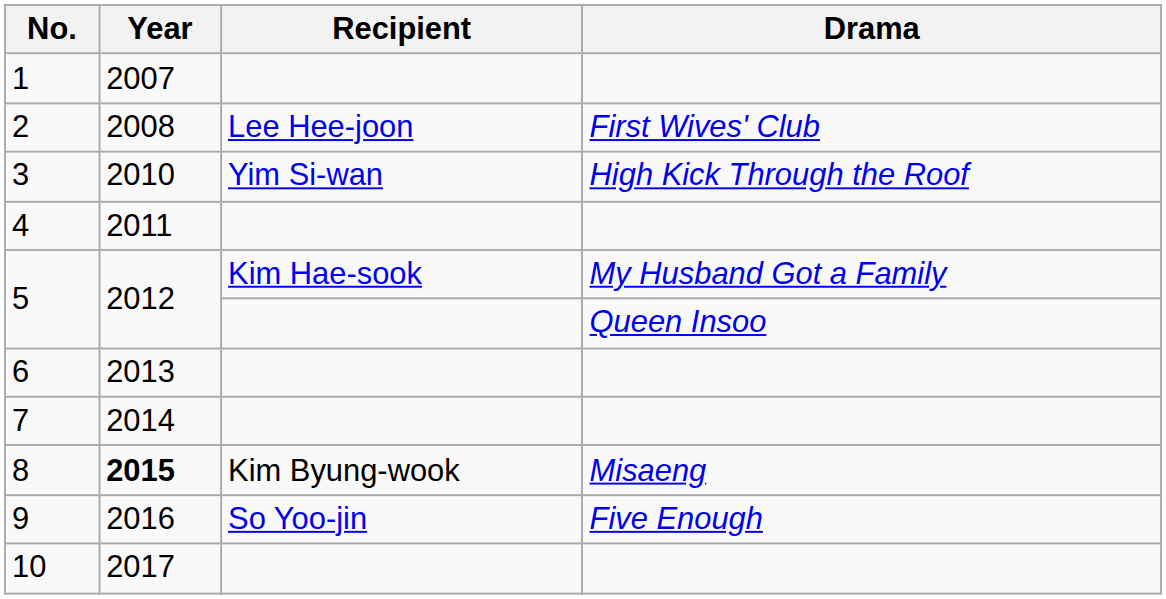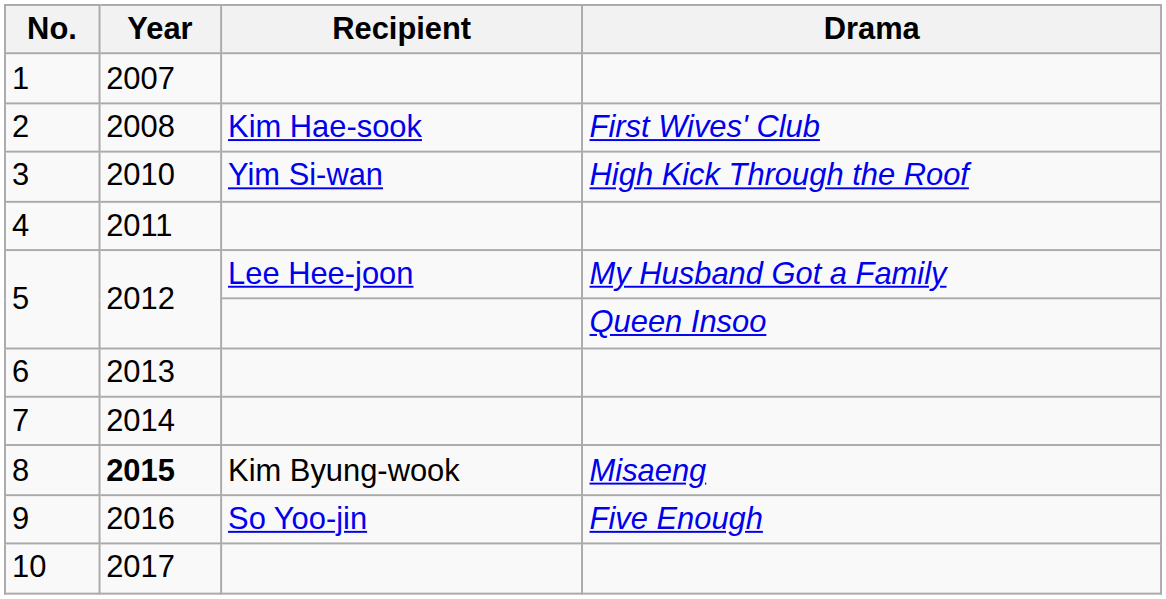2 | Recipient: Lee Hee-joon -> Kim Hae-sook
5 / My Husband Got a Family | Recipient: Kim Hae-sook -> Lee Hee-joon
